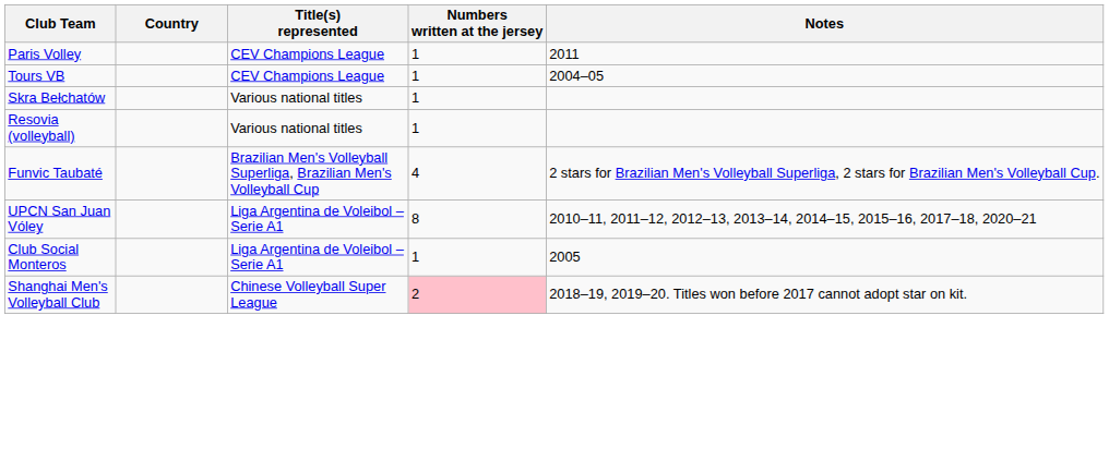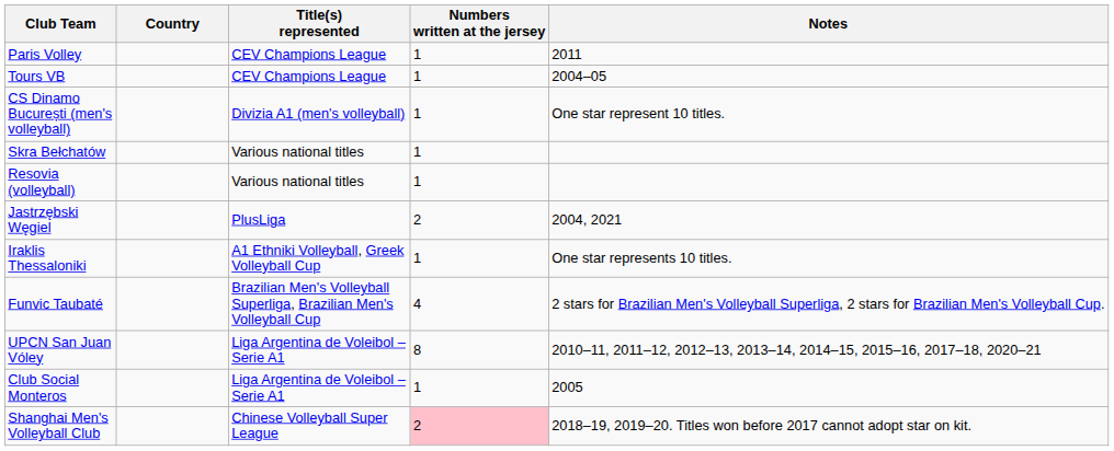+ row: CS Dinamo București (men's volleyball) | Divizia A1 (men's volleyball) | 1 | One star represent 10 titles.
+ row: Jastrzębski Węgiel | PlusLiga | 2 | 2004, 2021
+ row: Iraklis Thessaloniki | A1 Ethniki Volleyball, Greek Volleyball Cup | 1 | One star represents 10 titles.
